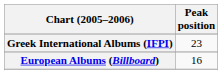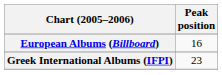rows swapped: European Albums (Billboard) <-> Greek International Albums (IFPI)
